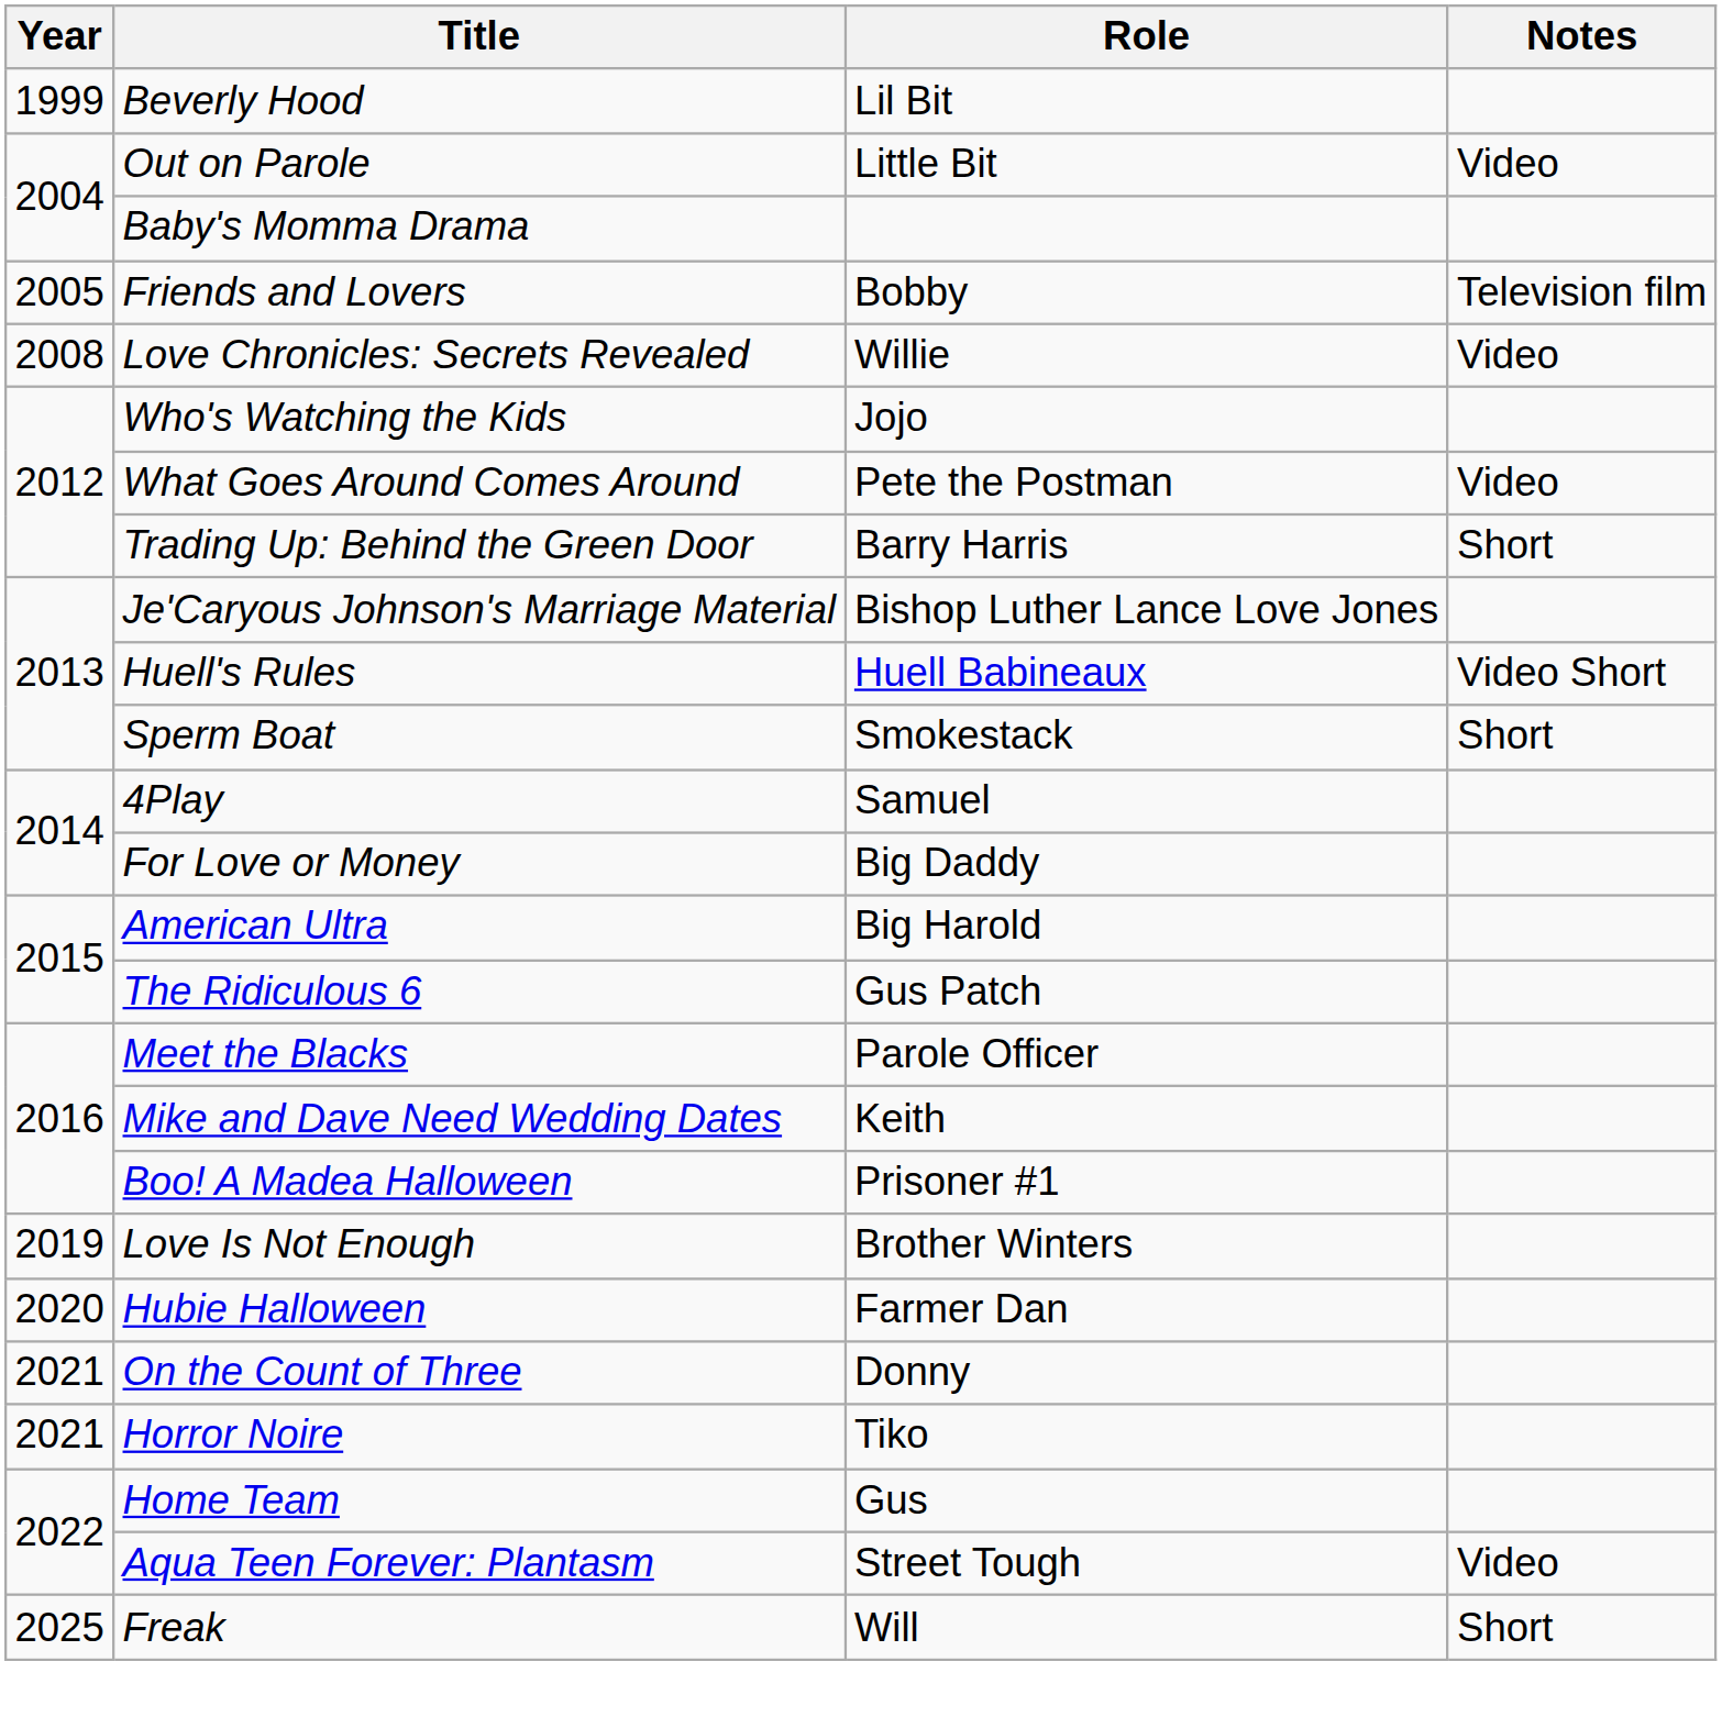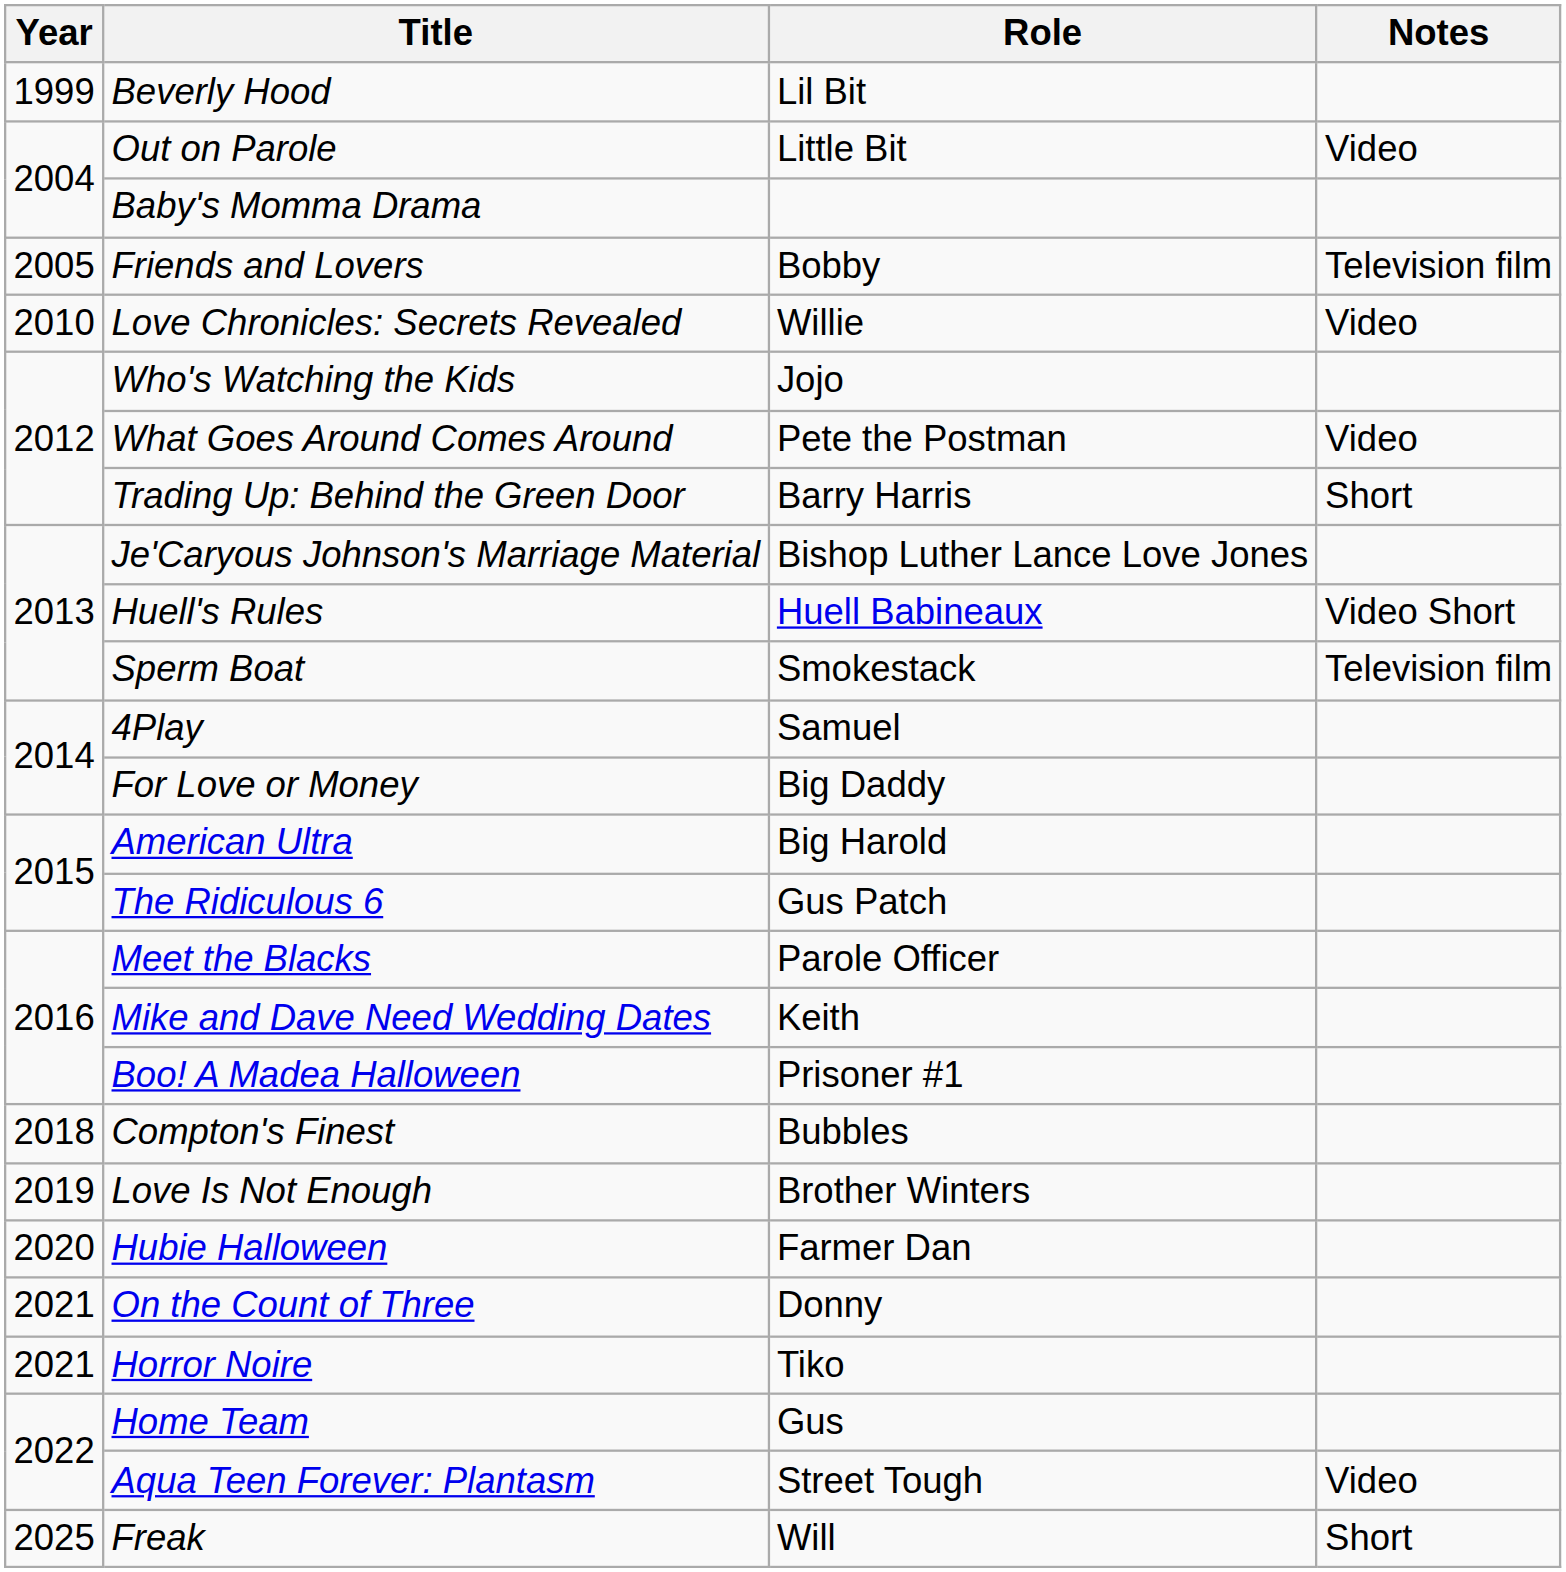Love Chronicles: Secrets Revealed | Year: 2008 -> 2010
Sperm Boat | Notes: Short -> Television film
+ row: 2018 | Compton's Finest | Bubbles
